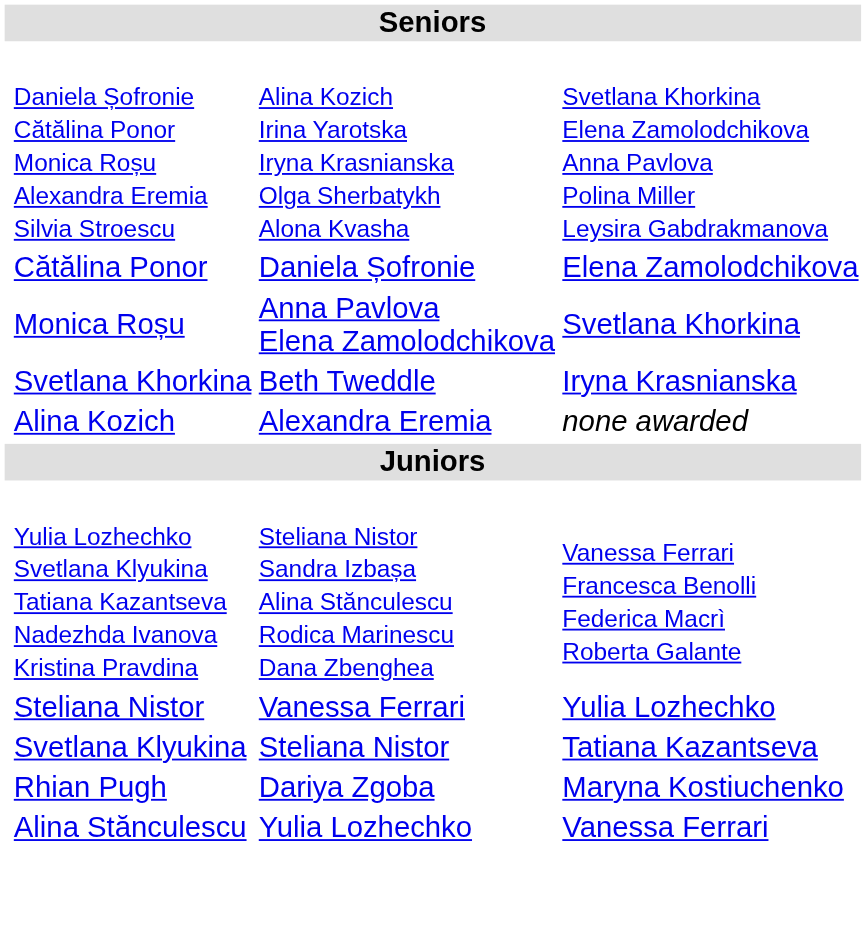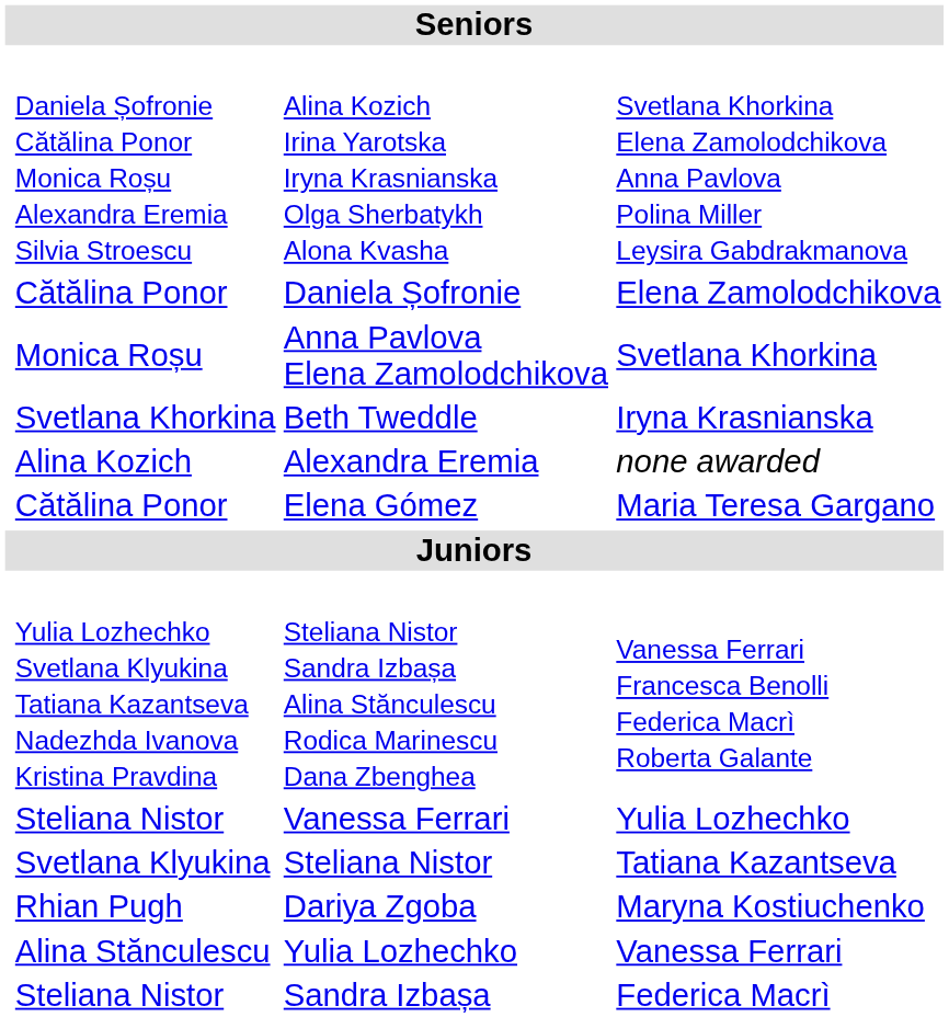+ row: Cătălina Ponor | Elena Gómez | Maria Teresa Gargano
+ row: Steliana Nistor | Sandra Izbașa | Federica Macrì
